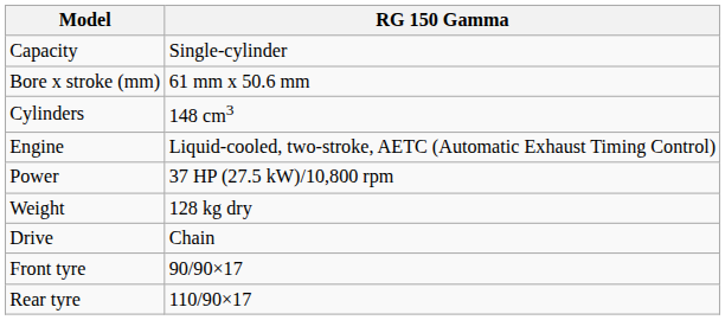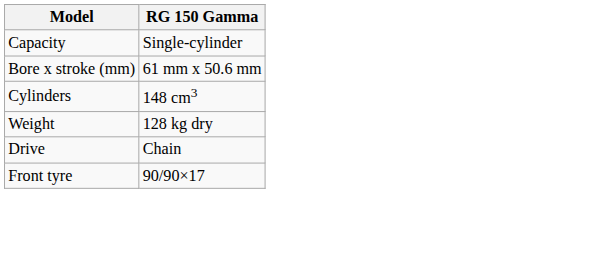- row: Engine | Liquid-cooled, two-stroke, AETC (Automatic Exhaust Timing Control)
- row: Power | 37 HP (27.5 kW)/10,800 rpm
- row: Rear tyre | 110/90×17
